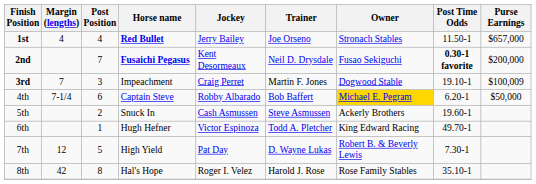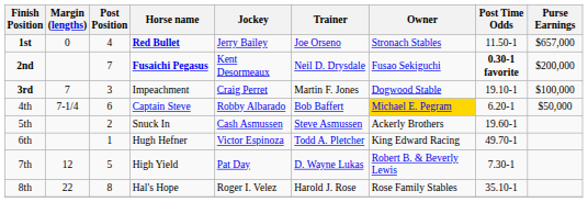1st | Margin (lengths): 4 -> 0
3rd | Purse Earnings: $100,009 -> $100,000
8th | Margin (lengths): 42 -> 22
